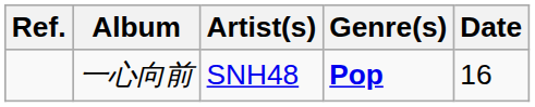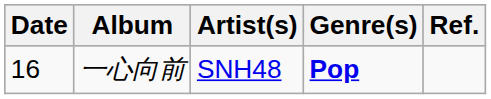columns swapped: Date <-> Ref.
